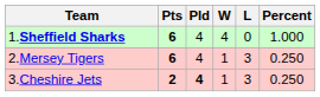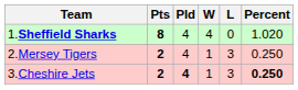1.Sheffield Sharks | Pts: 6 -> 8
1.Sheffield Sharks | Percent: 1.000 -> 1.020
2.Mersey Tigers | Pts: 6 -> 2
3.Cheshire Jets | Percent: normal -> bold
